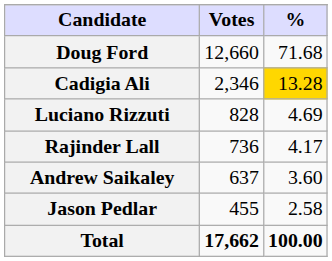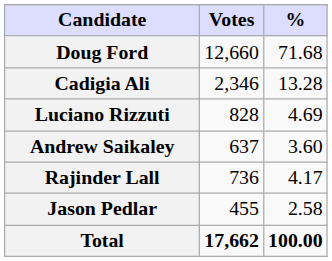Cadigia Ali | %: gold background -> no background
rows swapped: Rajinder Lall <-> Andrew Saikaley
